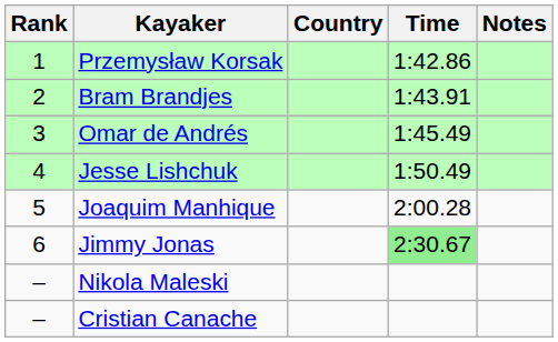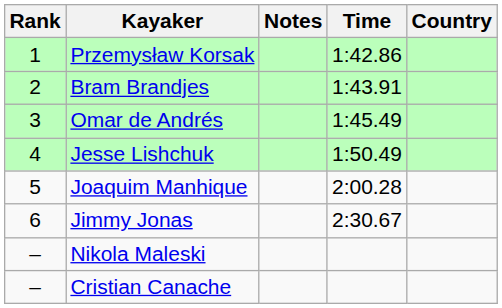columns swapped: Country <-> Notes
Jimmy Jonas | Time: lightgreen background -> no background
